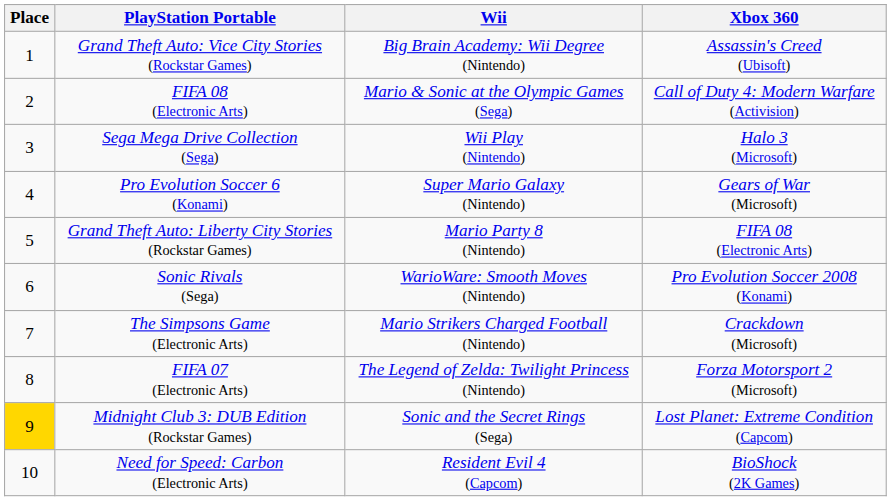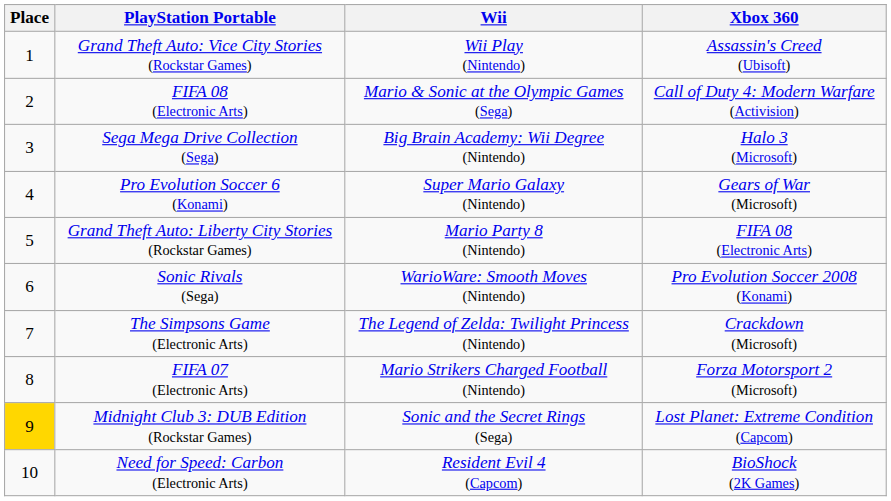Grand Theft Auto: Vice City Stories (Rockstar Games) | Wii: Big Brain Academy: Wii Degree (Nintendo) -> Wii Play (Nintendo)
Sega Mega Drive Collection (Sega) | Wii: Wii Play (Nintendo) -> Big Brain Academy: Wii Degree (Nintendo)
The Simpsons Game (Electronic Arts) | Wii: Mario Strikers Charged Football (Nintendo) -> The Legend of Zelda: Twilight Princess (Nintendo)
FIFA 07 (Electronic Arts) | Wii: The Legend of Zelda: Twilight Princess (Nintendo) -> Mario Strikers Charged Football (Nintendo)
